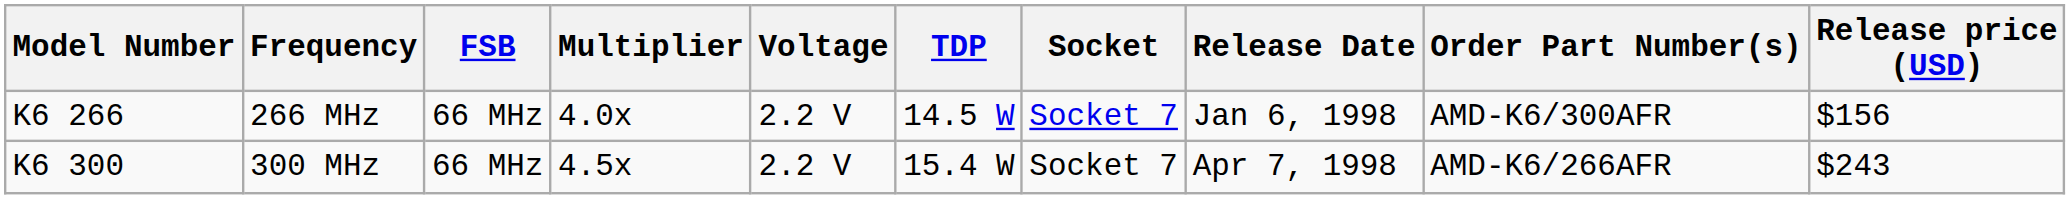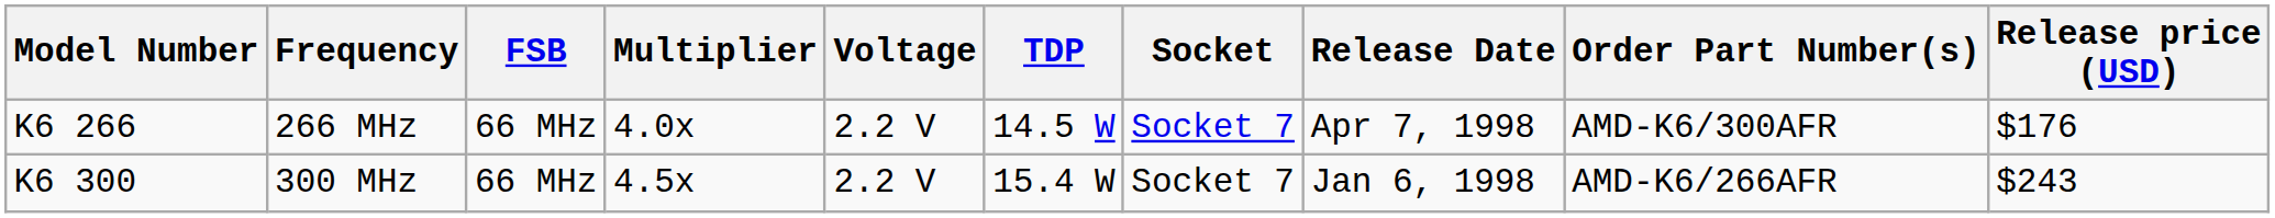266 MHz | Release Date: Jan 6, 1998 -> Apr 7, 1998
266 MHz | Release price (USD): $156 -> $176
300 MHz | Release Date: Apr 7, 1998 -> Jan 6, 1998
